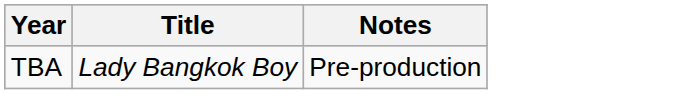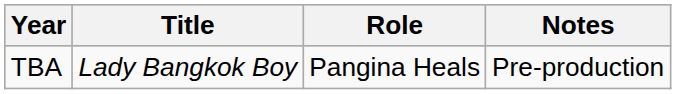+ column: Role | Pangina Heals
